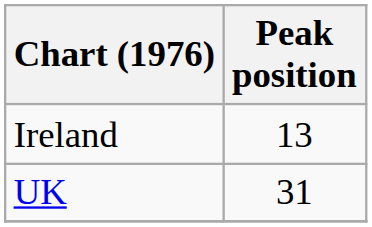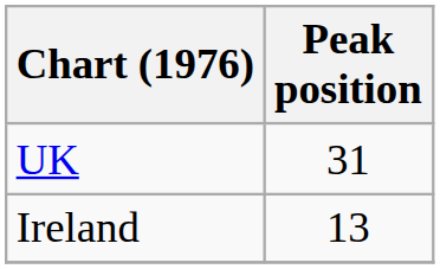rows swapped: Ireland <-> UK
